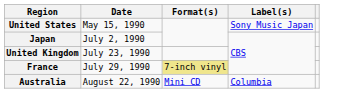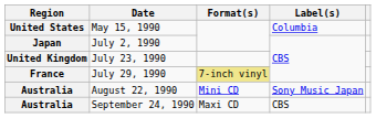May 15, 1990 | Label(s): Sony Music Japan -> Columbia
August 22, 1990 | Label(s): Columbia -> Sony Music Japan
+ row: Australia | September 24, 1990 | Maxi CD | CBS
